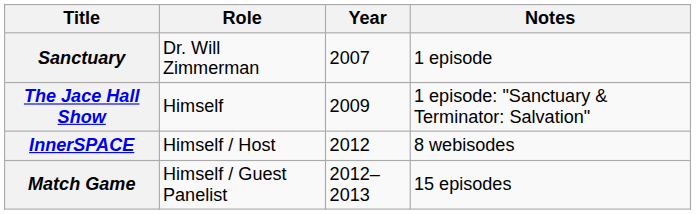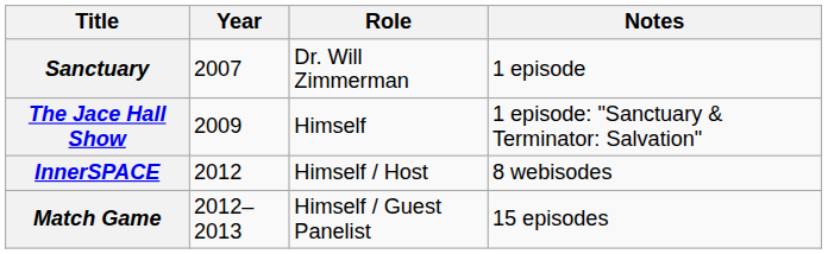columns swapped: Year <-> Role
